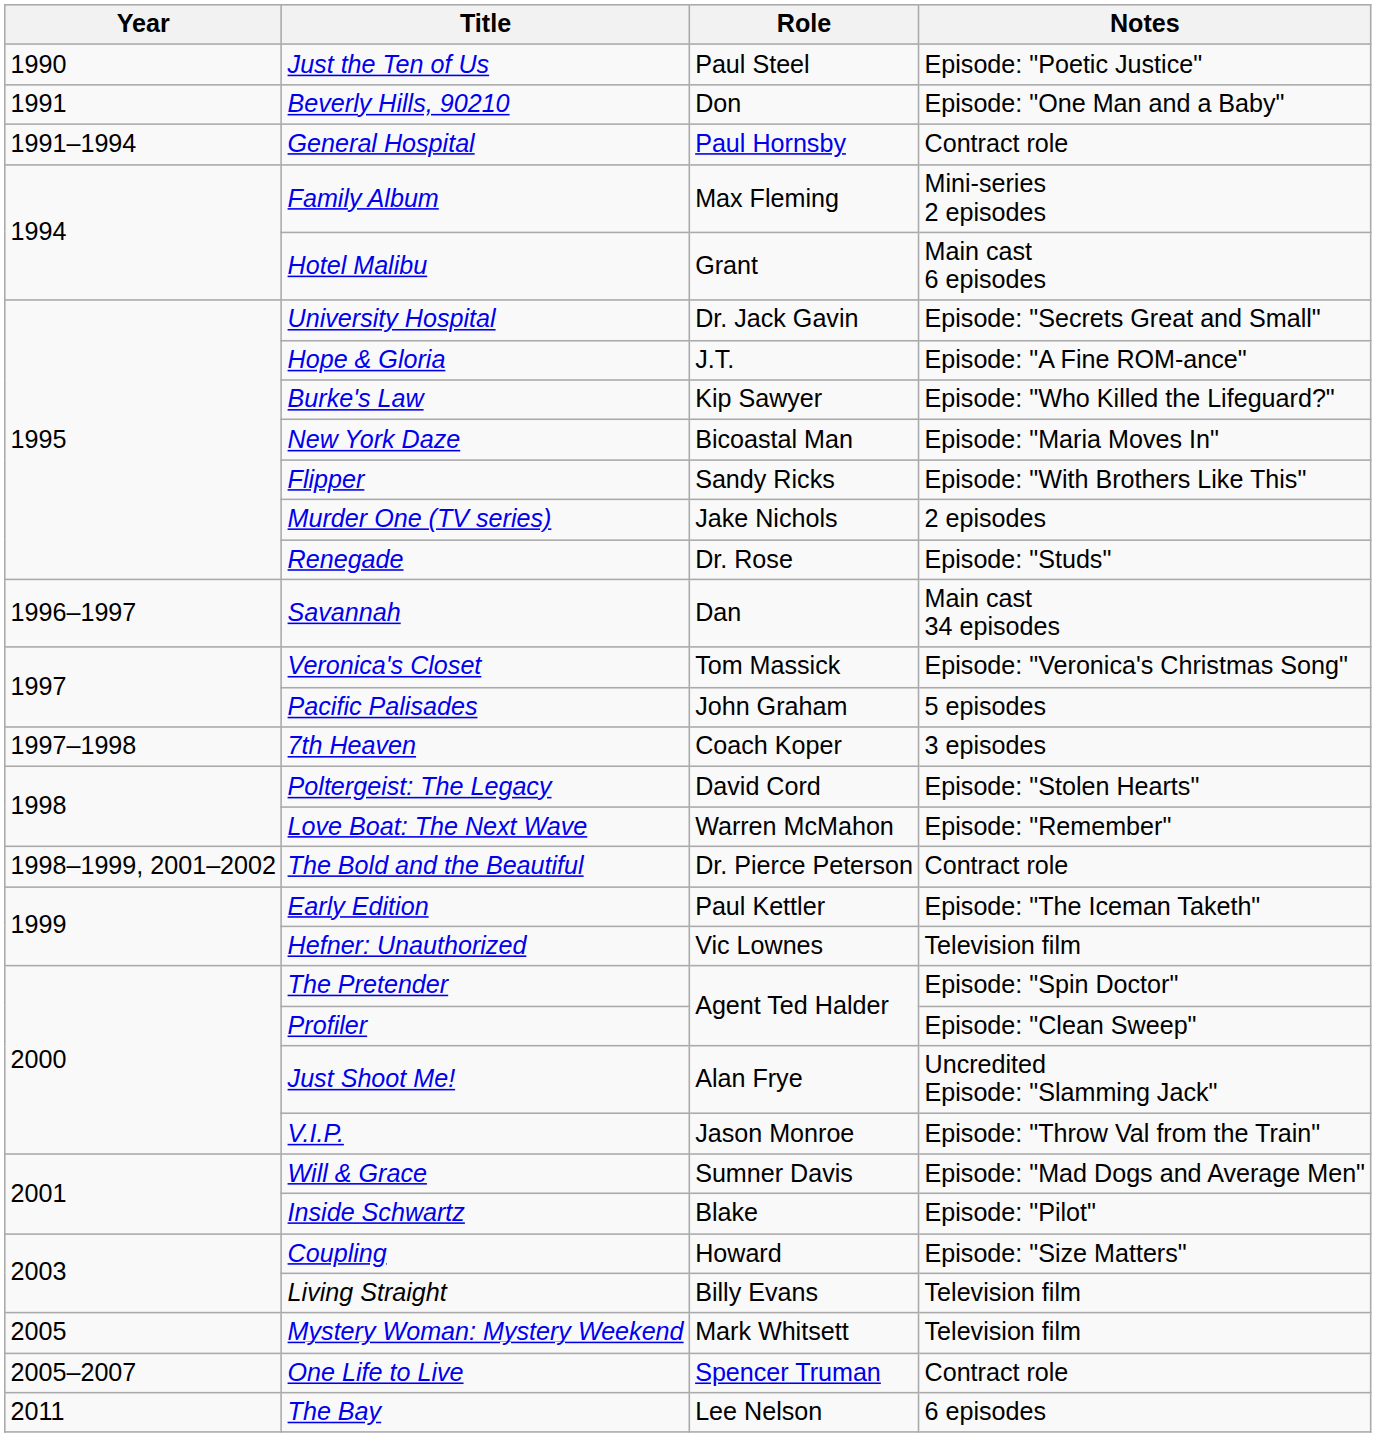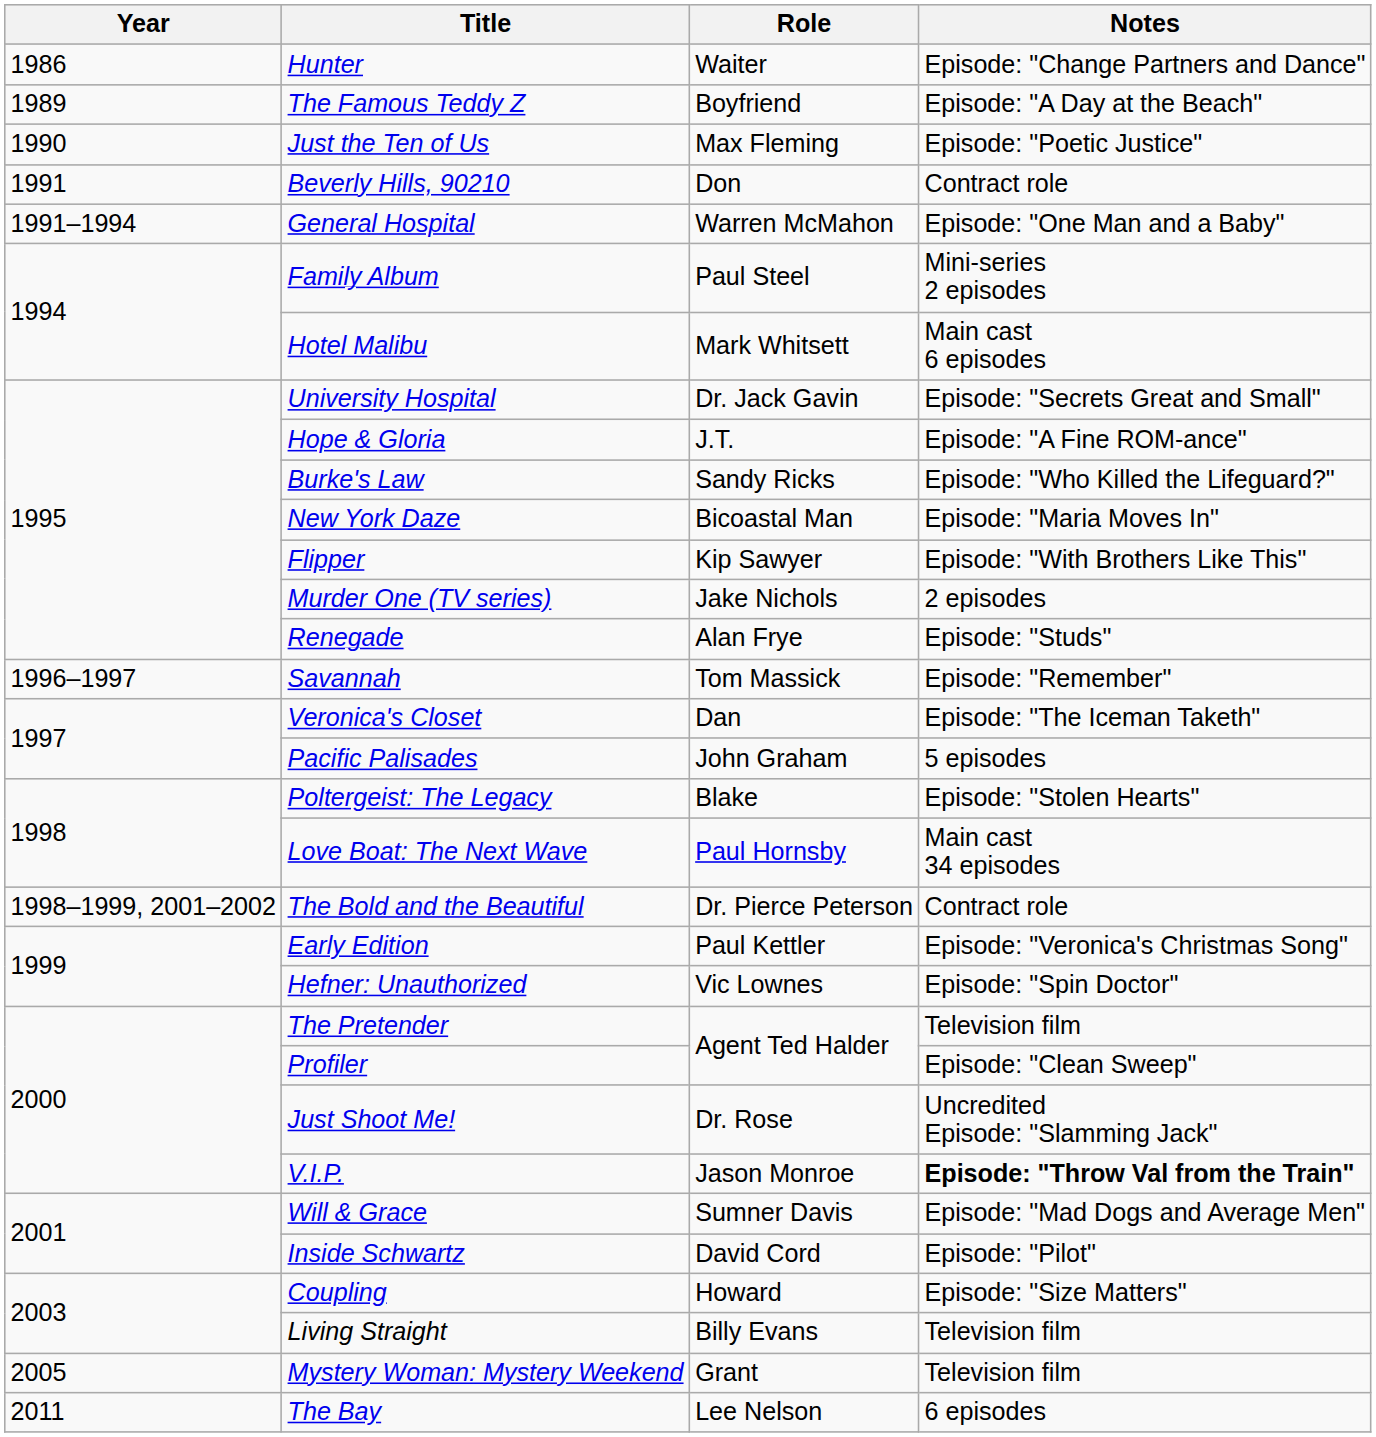+ row: 1986 | Hunter | Waiter | Episode: "Change Partners and Dance"
+ row: 1989 | The Famous Teddy Z | Boyfriend | Episode: "A Day at the Beach"
Just the Ten of Us | Role: Paul Steel -> Max Fleming
Beverly Hills, 90210 | Notes: Episode: "One Man and a Baby" -> Contract role
General Hospital | Role: Paul Hornsby -> Warren McMahon
General Hospital | Notes: Contract role -> Episode: "One Man and a Baby"
Family Album | Role: Max Fleming -> Paul Steel
Hotel Malibu | Role: Grant -> Mark Whitsett
Burke's Law | Role: Kip Sawyer -> Sandy Ricks
Flipper | Role: Sandy Ricks -> Kip Sawyer
Renegade | Role: Dr. Rose -> Alan Frye
Savannah | Role: Dan -> Tom Massick
Savannah | Notes: Main cast 34 episodes -> Episode: "Remember"
Veronica's Closet | Role: Tom Massick -> Dan
Veronica's Closet | Notes: Episode: "Veronica's Christmas Song" -> Episode: "The Iceman Taketh"
- row: 1997–1998 | 7th Heaven | Coach Koper | 3 episodes
Poltergeist: The Legacy | Role: David Cord -> Blake
Love Boat: The Next Wave | Role: Warren McMahon -> Paul Hornsby
Love Boat: The Next Wave | Notes: Episode: "Remember" -> Main cast 34 episodes
Early Edition | Notes: Episode: "The Iceman Taketh" -> Episode: "Veronica's Christmas Song"
Hefner: Unauthorized | Notes: Television film -> Episode: "Spin Doctor"
The Pretender | Notes: Episode: "Spin Doctor" -> Television film
Just Shoot Me! | Role: Alan Frye -> Dr. Rose
V.I.P. | Notes: normal -> bold
Inside Schwartz | Role: Blake -> David Cord
Mystery Woman: Mystery Weekend | Role: Mark Whitsett -> Grant
- row: 2005–2007 | One Life to Live | Spencer Truman | Contract role
